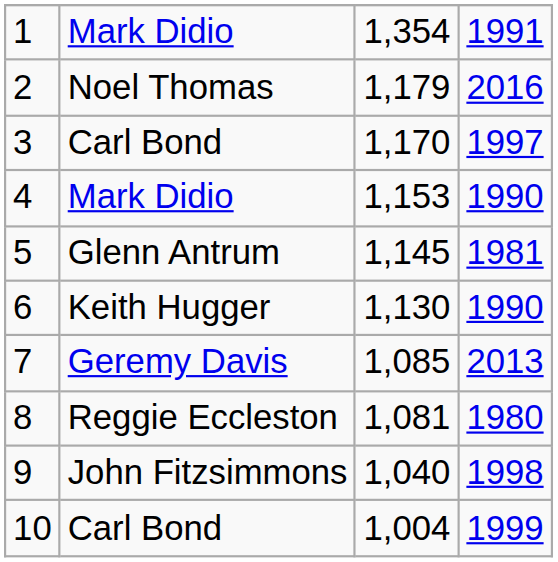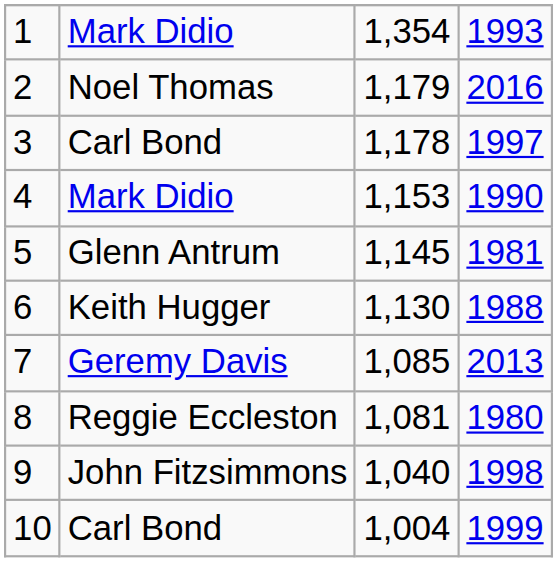1 | column 4: 1991 -> 1993
3 | column 3: 1,170 -> 1,178
6 | column 4: 1990 -> 1988
